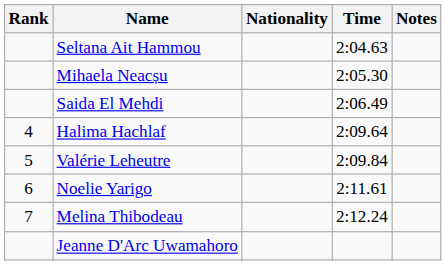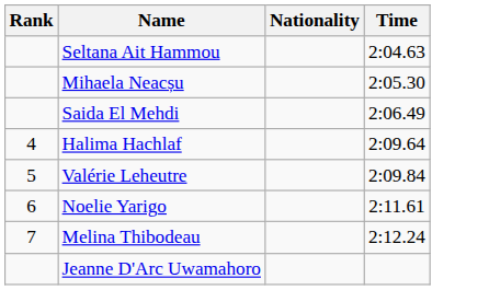- column: Notes
